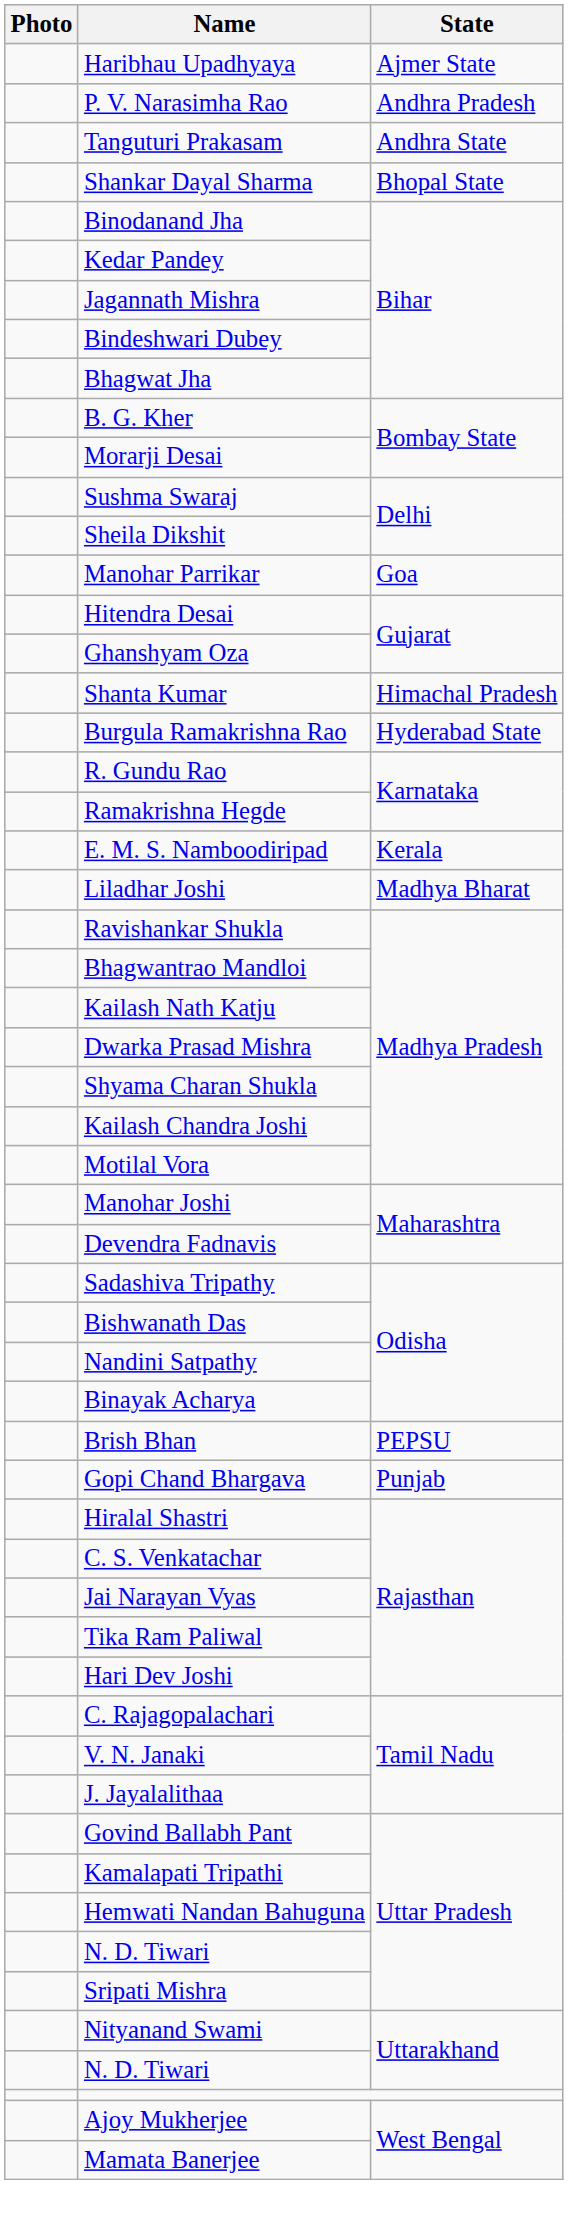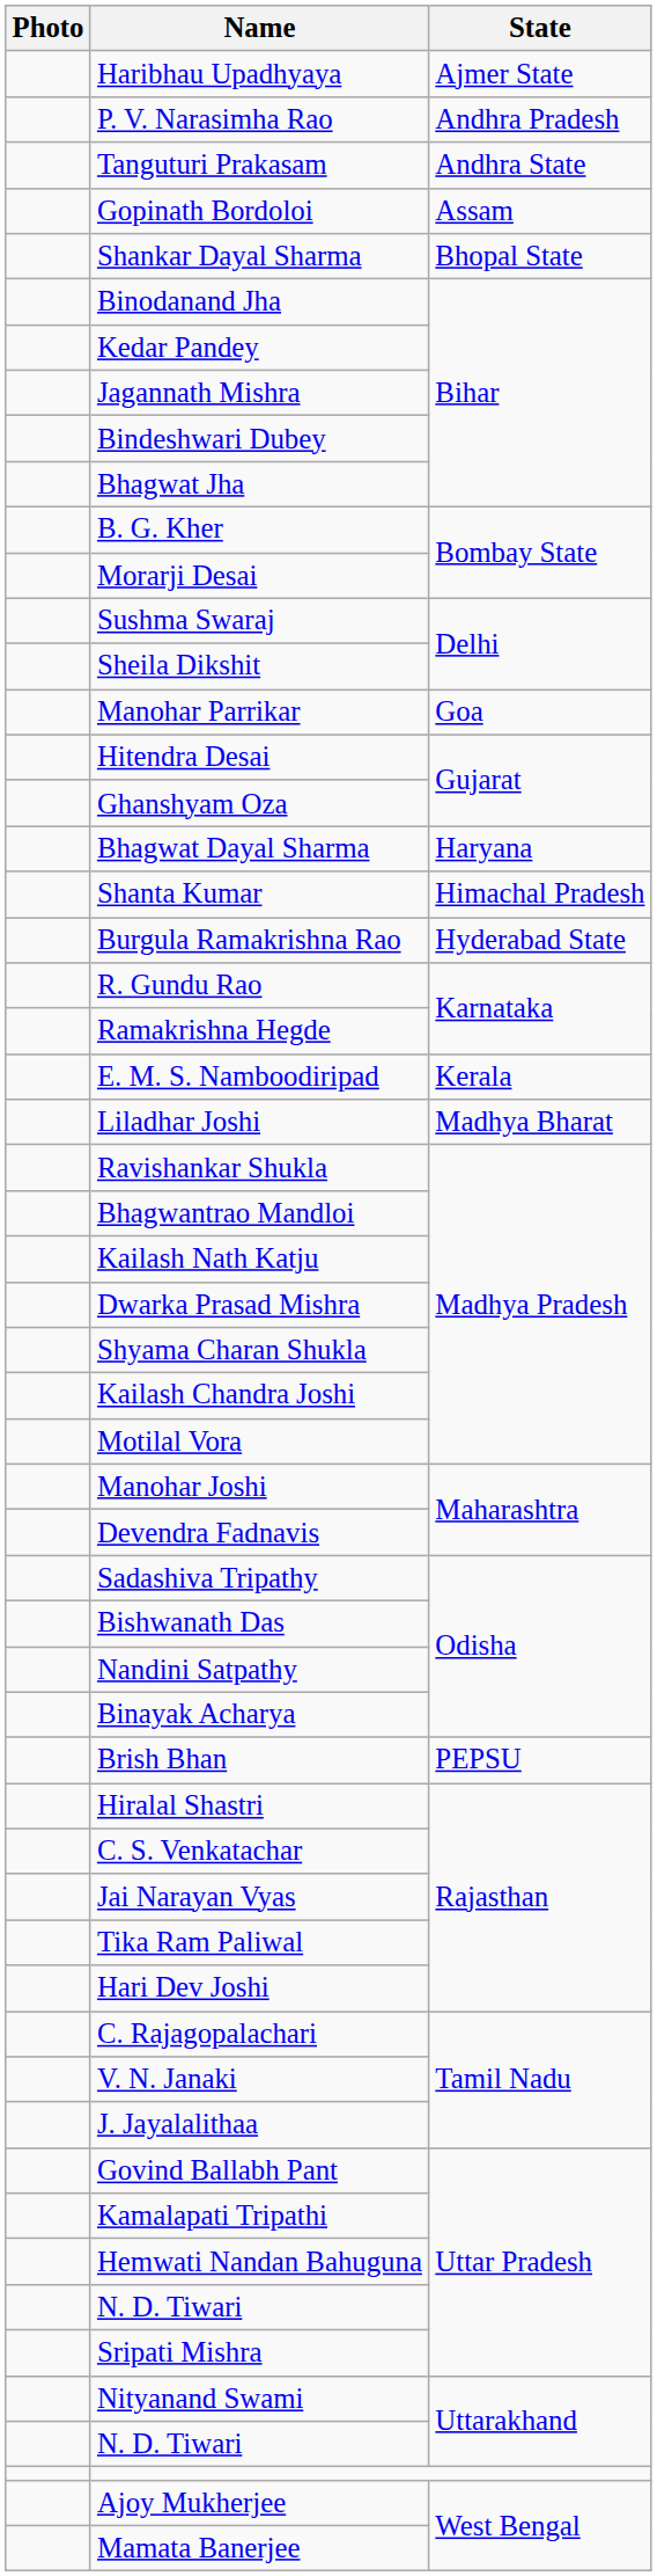+ row: Gopinath Bordoloi | Assam
+ row: Bhagwat Dayal Sharma | Haryana
- row: Gopi Chand Bhargava | Punjab
